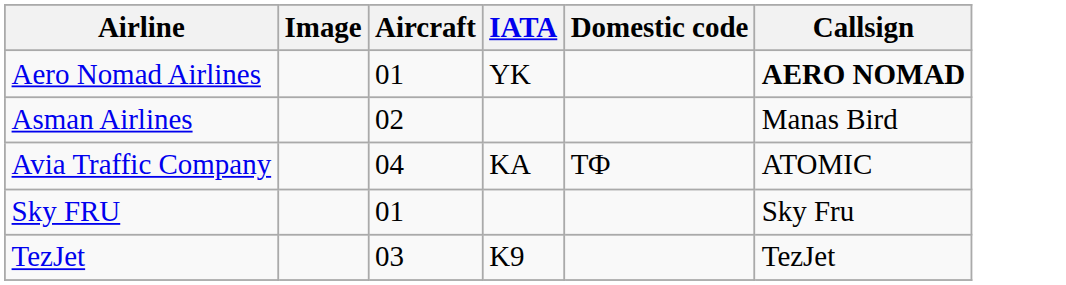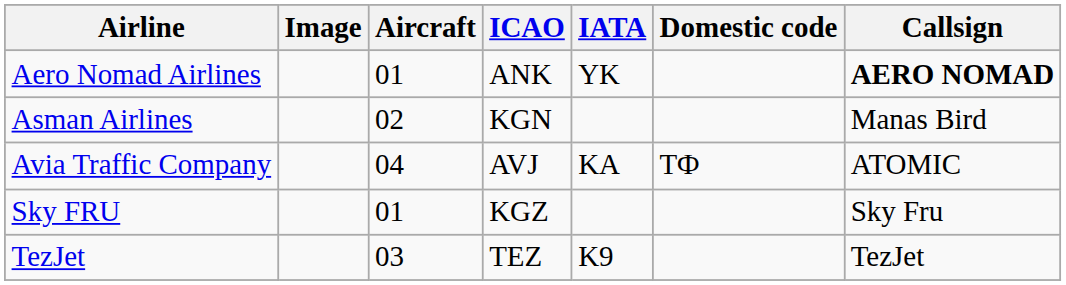+ column: ICAO | ANK | KGN | AVJ | KGZ | TEZ
